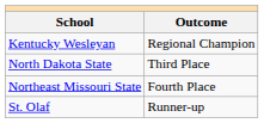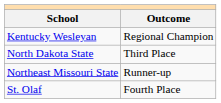Northeast Missouri State | Outcome: Fourth Place -> Runner-up
St. Olaf | Outcome: Runner-up -> Fourth Place
